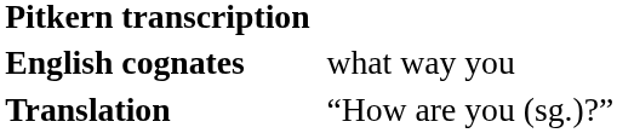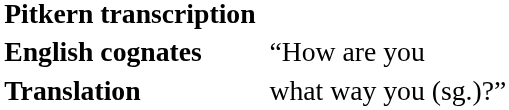English cognates | column 3: what way -> “How are
Translation | column 3: “How are -> what way
